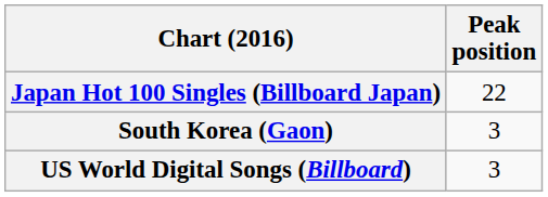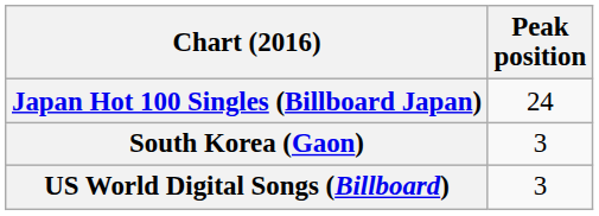Japan Hot 100 Singles (Billboard Japan) | Peak position: 22 -> 24
